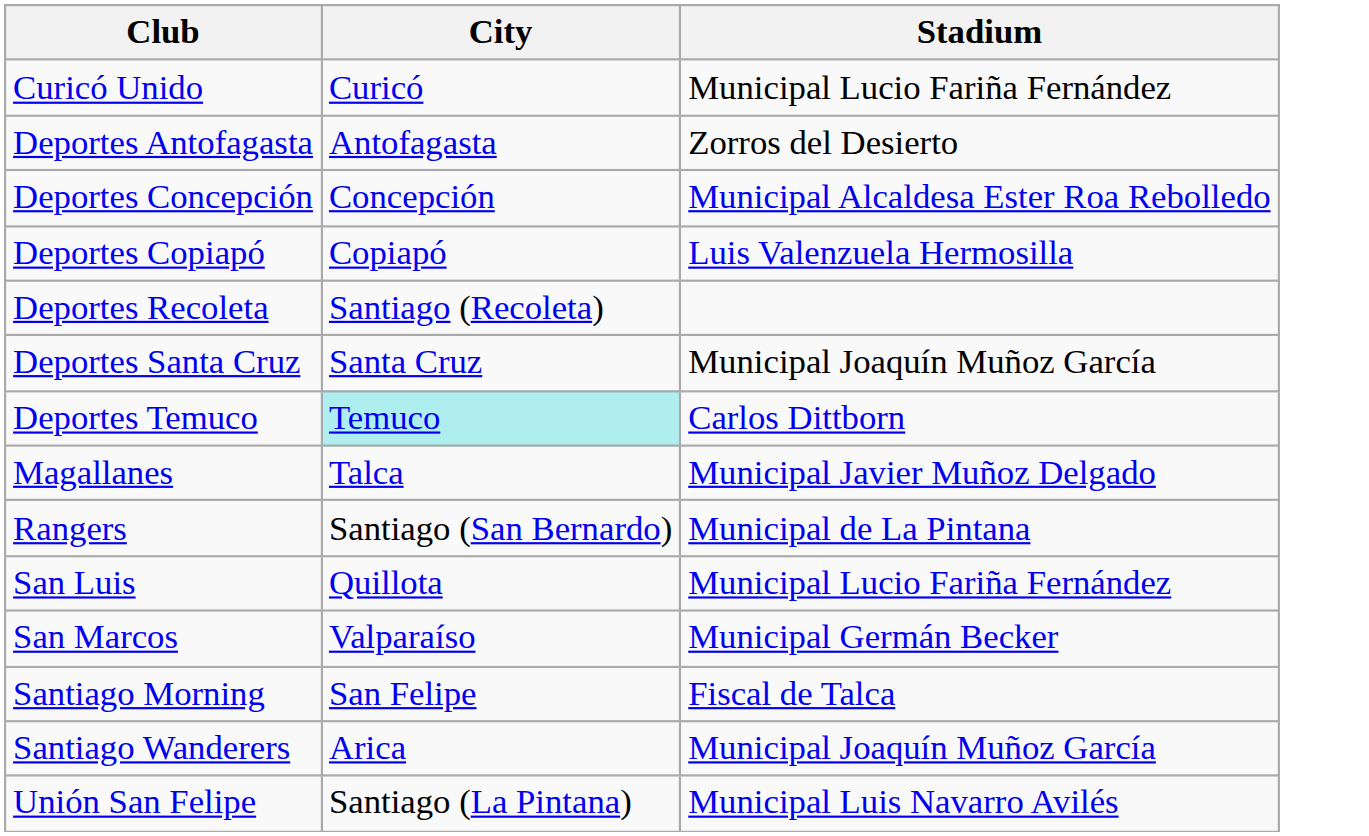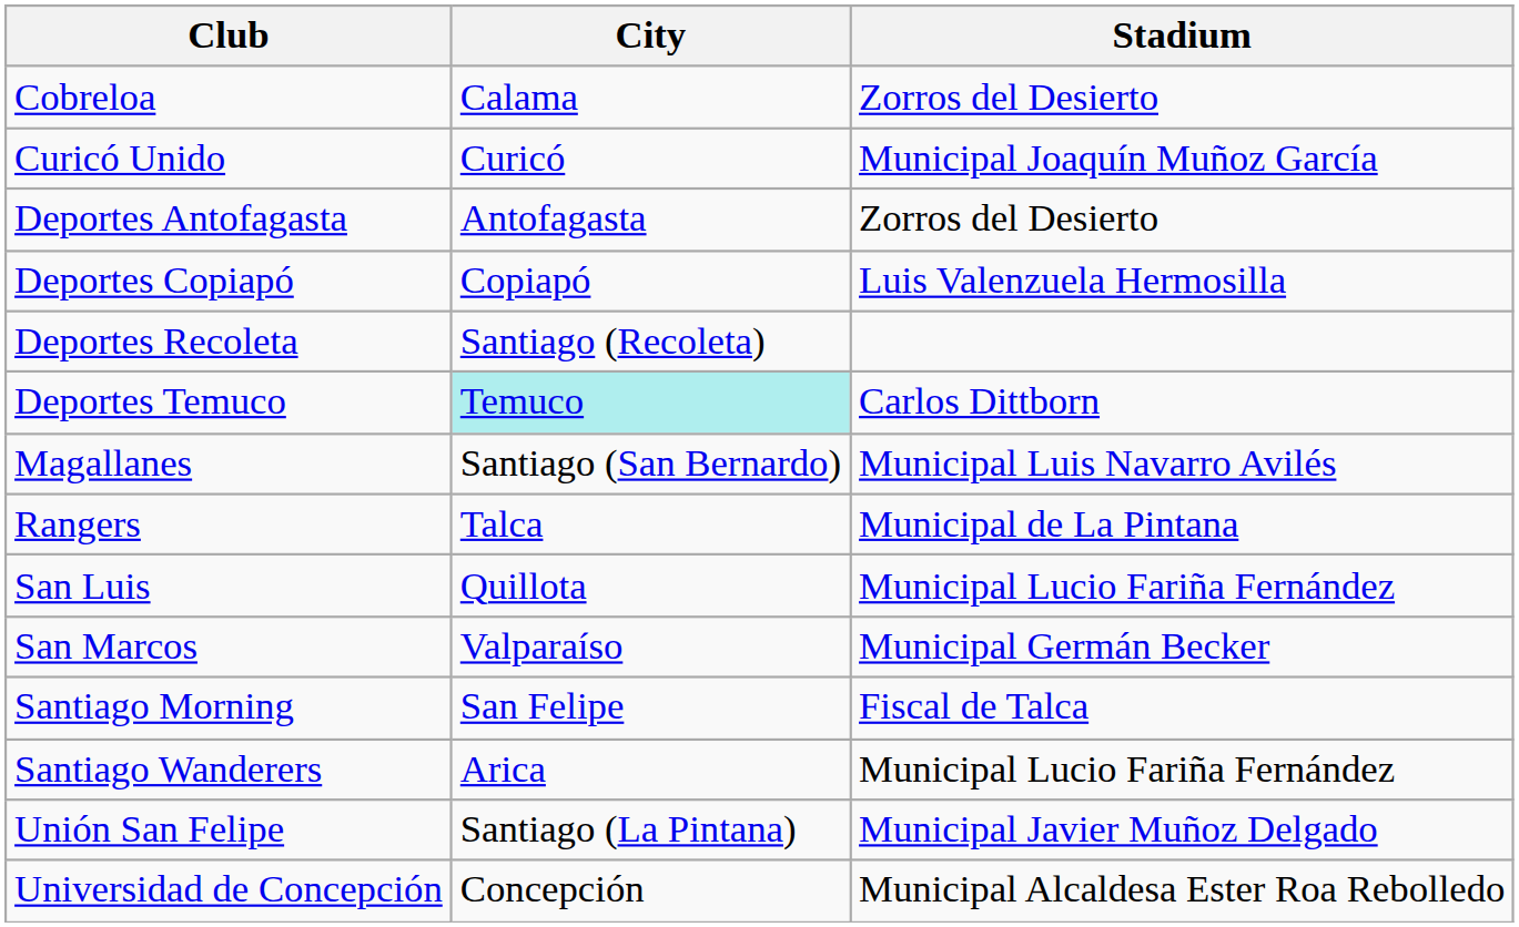+ row: Cobreloa | Calama | Zorros del Desierto
Curicó Unido | Stadium: Municipal Lucio Fariña Fernández -> Municipal Joaquín Muñoz García
- row: Deportes Concepción | Concepción | Municipal Alcaldesa Ester Roa Rebolledo
- row: Deportes Santa Cruz | Santa Cruz | Municipal Joaquín Muñoz García
Magallanes | City: Talca -> Santiago (San Bernardo)
Magallanes | Stadium: Municipal Javier Muñoz Delgado -> Municipal Luis Navarro Avilés
Rangers | City: Santiago (San Bernardo) -> Talca
Santiago Wanderers | Stadium: Municipal Joaquín Muñoz García -> Municipal Lucio Fariña Fernández
Unión San Felipe | Stadium: Municipal Luis Navarro Avilés -> Municipal Javier Muñoz Delgado
+ row: Universidad de Concepción | Concepción | Municipal Alcaldesa Ester Roa Rebolledo
